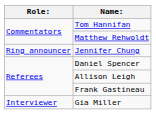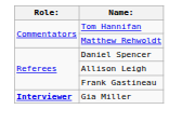- row: Ring announcer | Jennifer Chung
Gia Miller | Role:: normal -> bold
